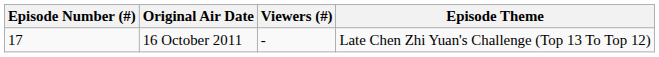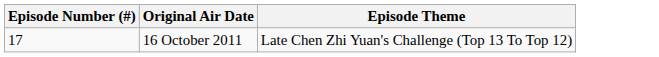- column: Viewers (#) | -
